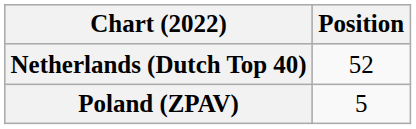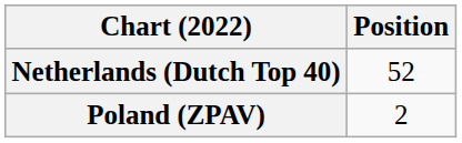Poland (ZPAV) | Position: 5 -> 2
